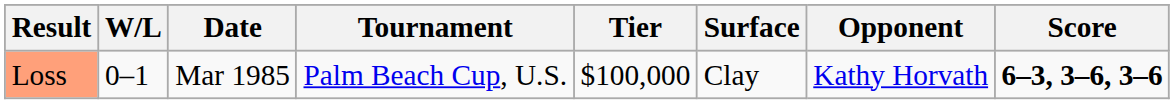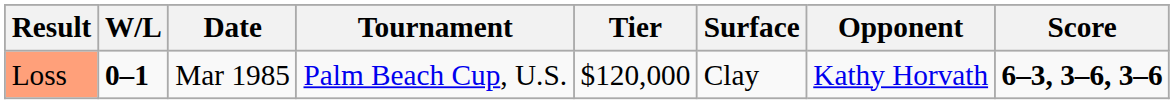Loss | W/L: normal -> bold
Loss | Tier: $100,000 -> $120,000
